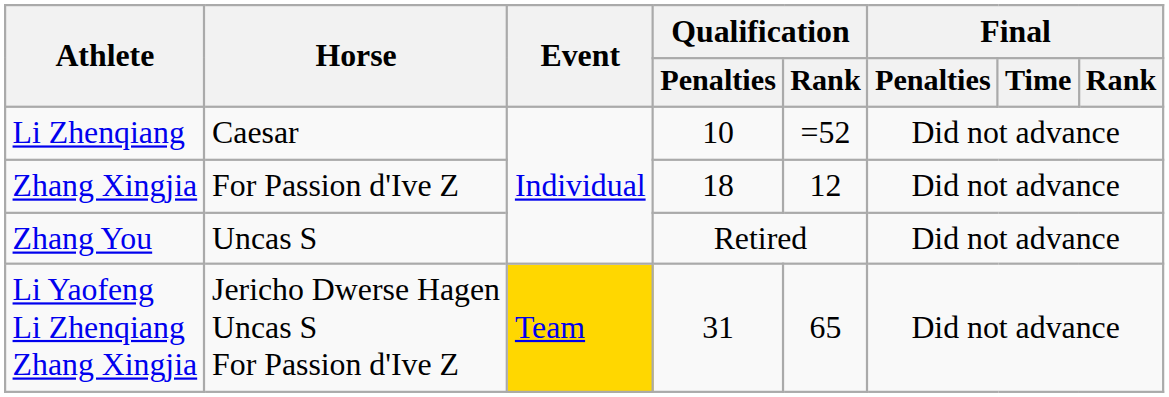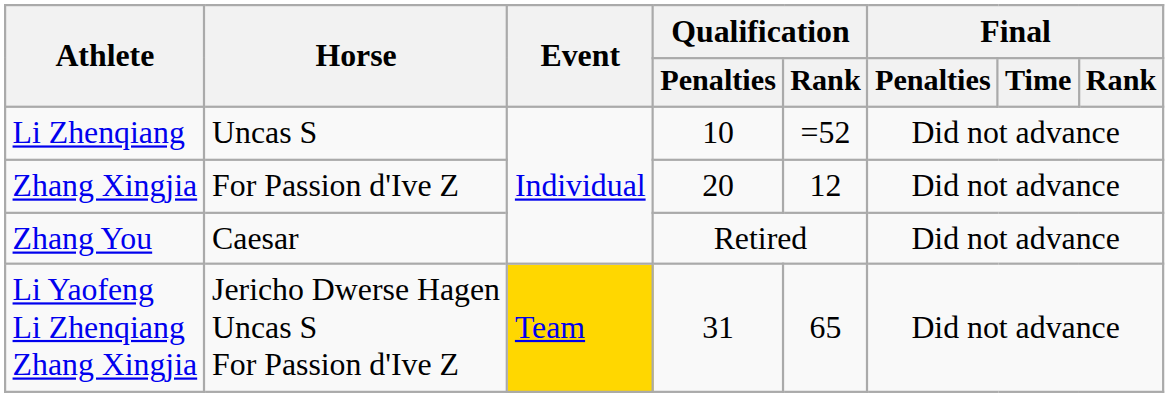Li Zhenqiang | Horse: Caesar -> Uncas S
Zhang Xingjia | Qualification / Penalties: 18 -> 20
Zhang You | Horse: Uncas S -> Caesar
